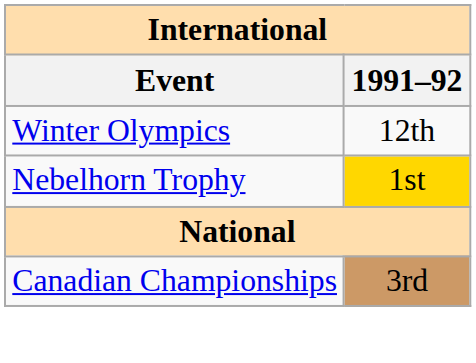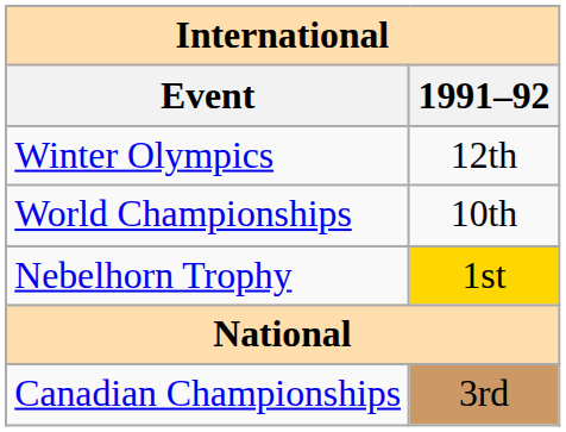+ row: World Championships | 10th
